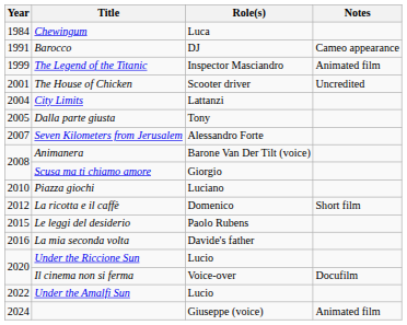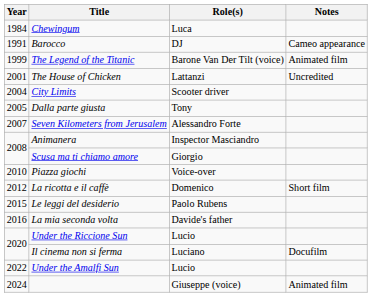The Legend of the Titanic | Role(s): Inspector Masciandro -> Barone Van Der Tilt (voice)
The House of Chicken | Role(s): Scooter driver -> Lattanzi
City Limits | Role(s): Lattanzi -> Scooter driver
Animanera | Role(s): Barone Van Der Tilt (voice) -> Inspector Masciandro
Piazza giochi | Role(s): Luciano -> Voice-over
Il cinema non si ferma | Role(s): Voice-over -> Luciano
